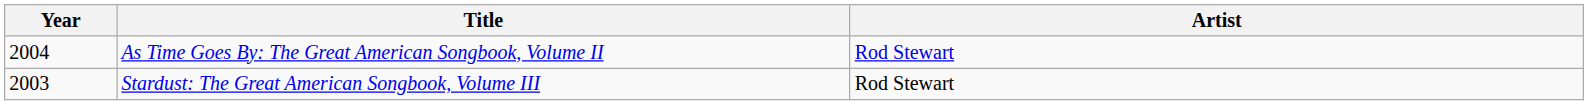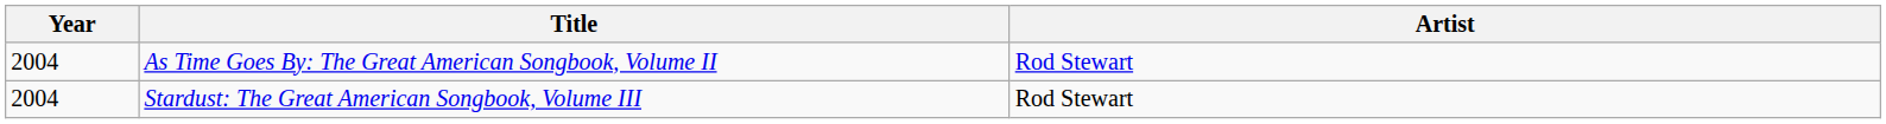Stardust: The Great American Songbook, Volume III | Year: 2003 -> 2004
